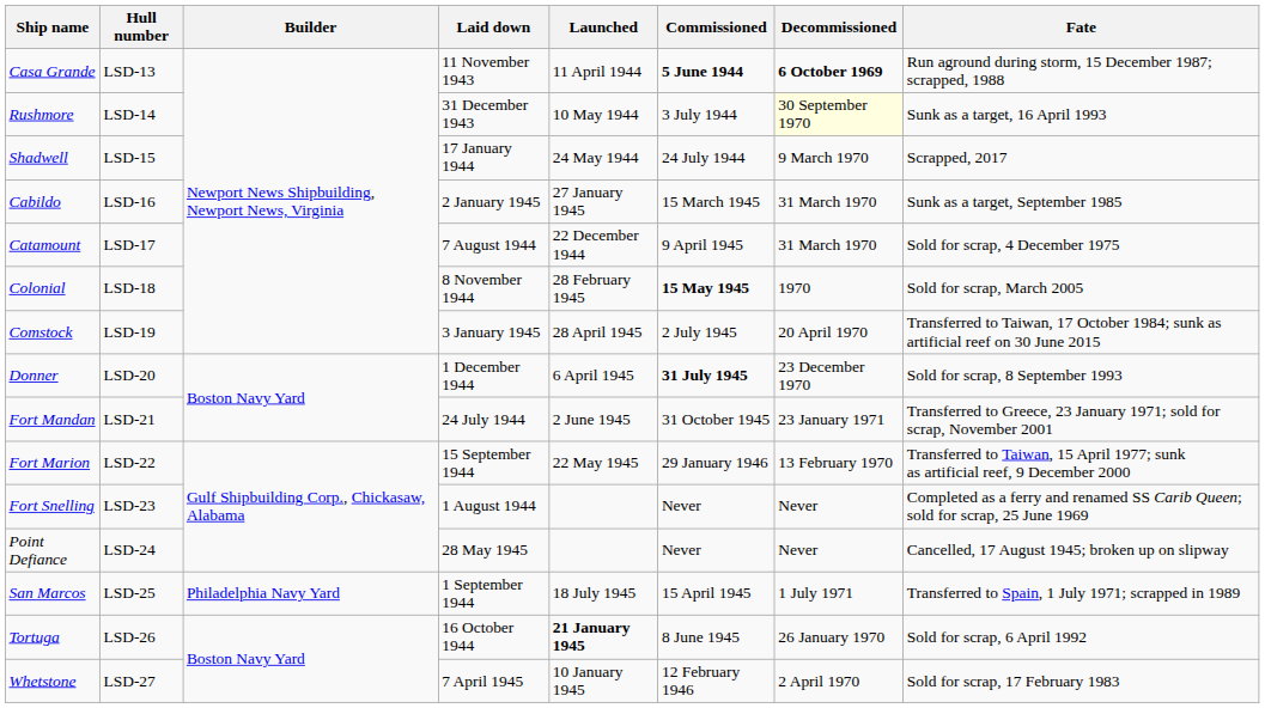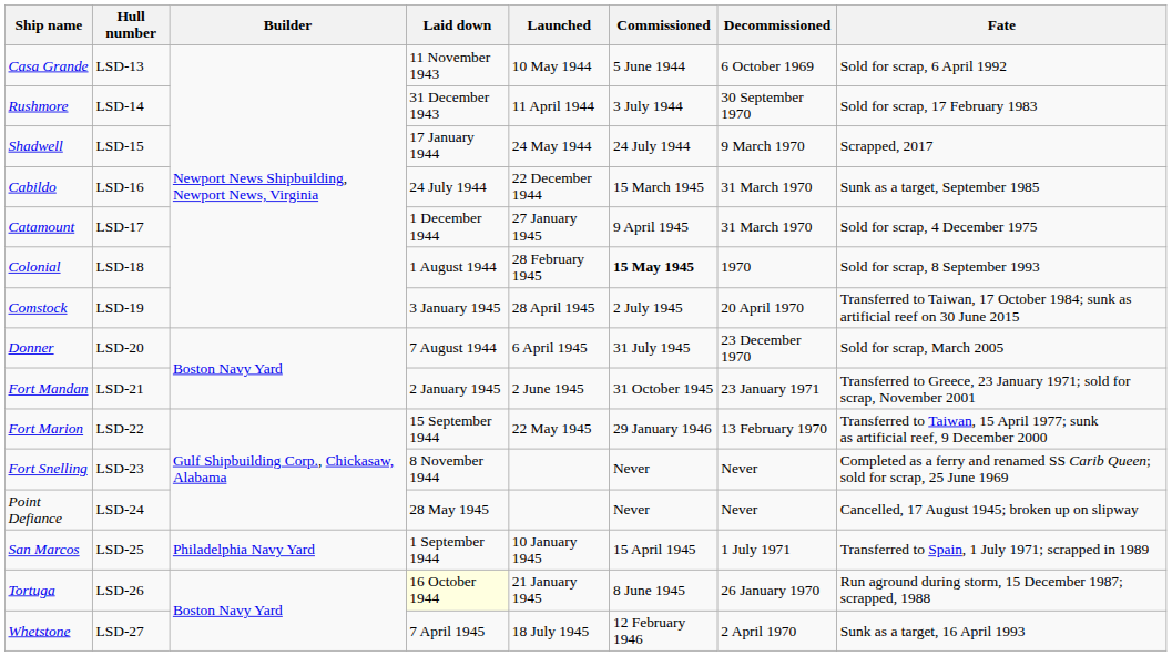Casa Grande | Launched: 11 April 1944 -> 10 May 1944
Casa Grande | Commissioned: bold -> normal
Casa Grande | Decommissioned: bold -> normal
Casa Grande | Fate: Run aground during storm, 15 December 1987; scrapped, 1988 -> Sold for scrap, 6 April 1992
Rushmore | Launched: 10 May 1944 -> 11 April 1944
Rushmore | Decommissioned: lightyellow background -> no background
Rushmore | Fate: Sunk as a target, 16 April 1993 -> Sold for scrap, 17 February 1983
Cabildo | Laid down: 2 January 1945 -> 24 July 1944
Cabildo | Launched: 27 January 1945 -> 22 December 1944
Catamount | Laid down: 7 August 1944 -> 1 December 1944
Catamount | Launched: 22 December 1944 -> 27 January 1945
Colonial | Laid down: 8 November 1944 -> 1 August 1944
Colonial | Fate: Sold for scrap, March 2005 -> Sold for scrap, 8 September 1993
Donner | Laid down: 1 December 1944 -> 7 August 1944
Donner | Commissioned: bold -> normal
Donner | Fate: Sold for scrap, 8 September 1993 -> Sold for scrap, March 2005
Fort Mandan | Laid down: 24 July 1944 -> 2 January 1945
Fort Snelling | Laid down: 1 August 1944 -> 8 November 1944
San Marcos | Launched: 18 July 1945 -> 10 January 1945
Tortuga | Laid down: no background -> lightyellow background
Tortuga | Launched: bold -> normal
Tortuga | Fate: Sold for scrap, 6 April 1992 -> Run aground during storm, 15 December 1987; scrapped, 1988
Whetstone | Launched: 10 January 1945 -> 18 July 1945
Whetstone | Fate: Sold for scrap, 17 February 1983 -> Sunk as a target, 16 April 1993
